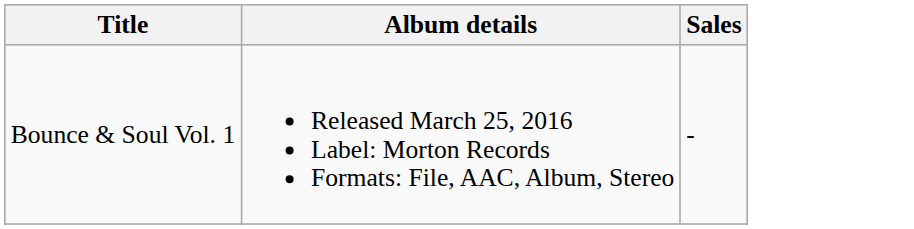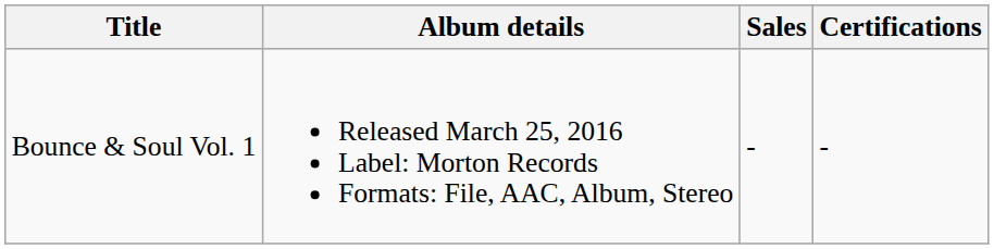+ column: Certifications | -
